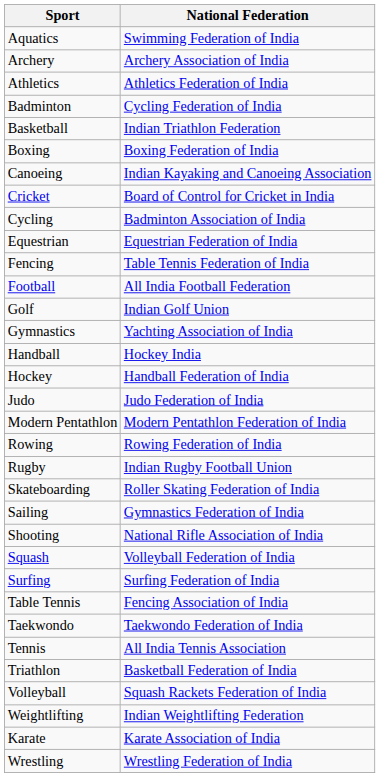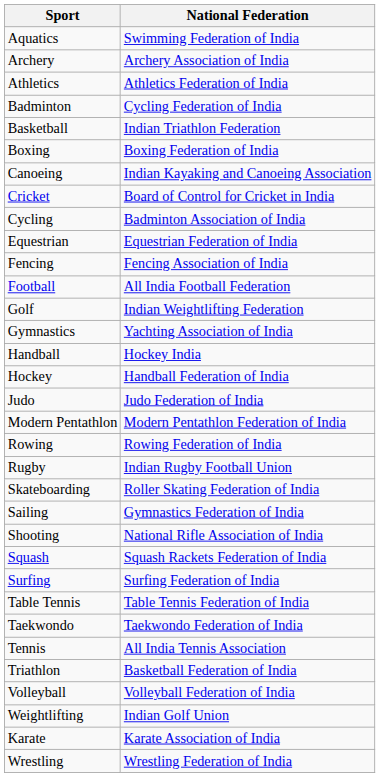Fencing | National Federation: Table Tennis Federation of India -> Fencing Association of India
Golf | National Federation: Indian Golf Union -> Indian Weightlifting Federation
Squash | National Federation: Volleyball Federation of India -> Squash Rackets Federation of India
Table Tennis | National Federation: Fencing Association of India -> Table Tennis Federation of India
Volleyball | National Federation: Squash Rackets Federation of India -> Volleyball Federation of India
Weightlifting | National Federation: Indian Weightlifting Federation -> Indian Golf Union
